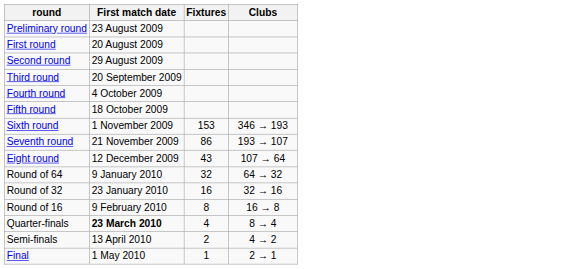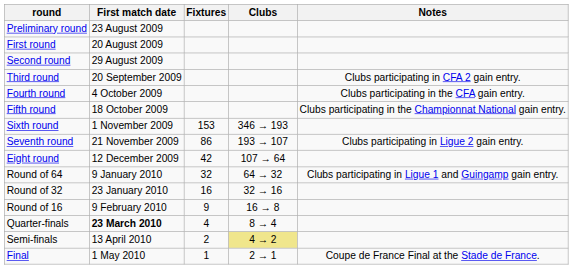+ column: Notes | Clubs participating in CFA 2 gain entry. | Clubs participating in the CFA gain entry. | Clubs participating in the Championnat National gain entry. | Clubs participating in Ligue 2 gain entry. | Clubs participating in Ligue 1 and Guingamp gain entry. | Coupe de France Final at the Stade de France.
Eight round | Fixtures: 43 -> 42
Round of 16 | Fixtures: 8 -> 9
Semi-finals | Clubs: no background -> khaki background
